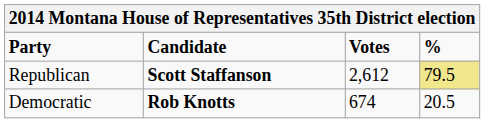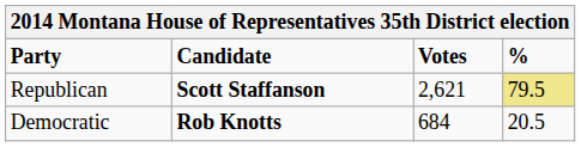Republican | Votes: 2,612 -> 2,621
Democratic | Votes: 674 -> 684
